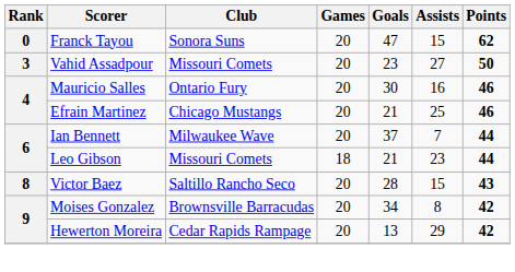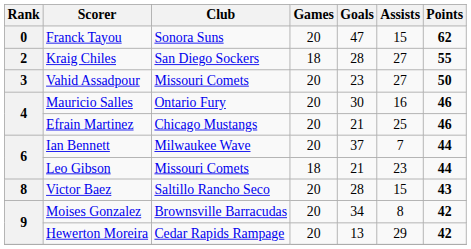+ row: 2 | Kraig Chiles | San Diego Sockers | 18 | 28 | 27 | 55
